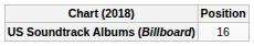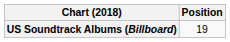US Soundtrack Albums (Billboard) | Position: 16 -> 19
